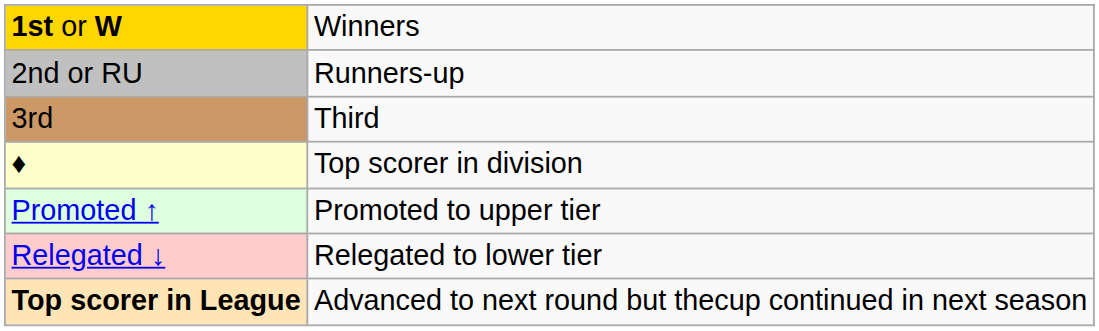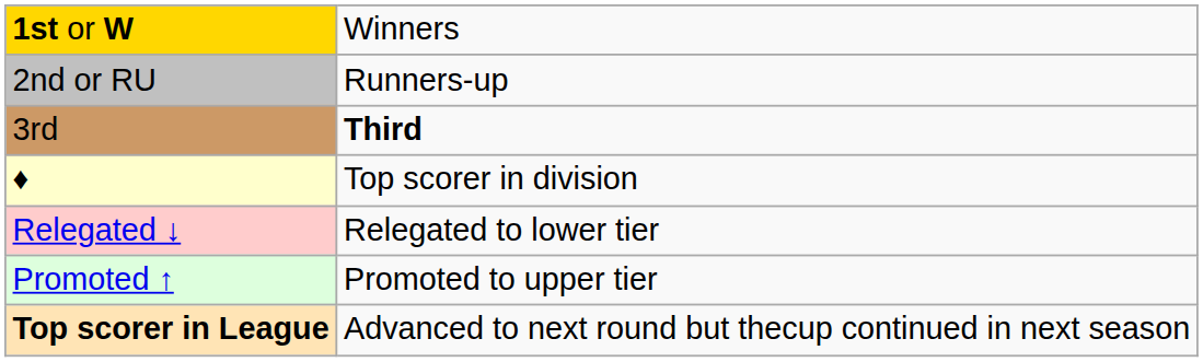3rd | column 2: normal -> bold
rows swapped: Promoted ↑ <-> Relegated ↓
